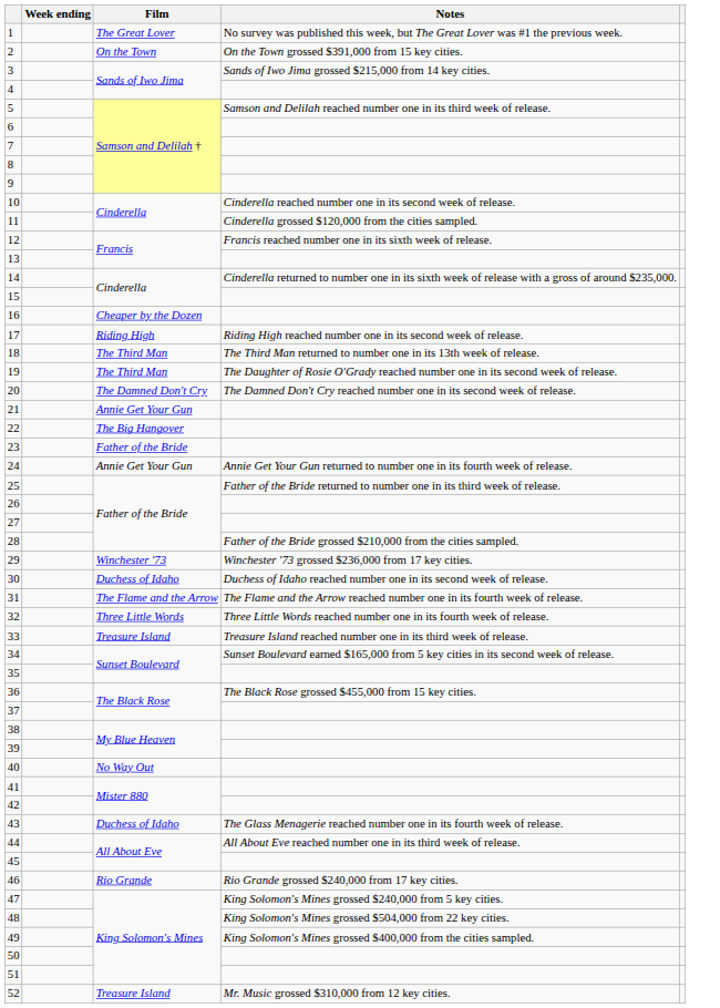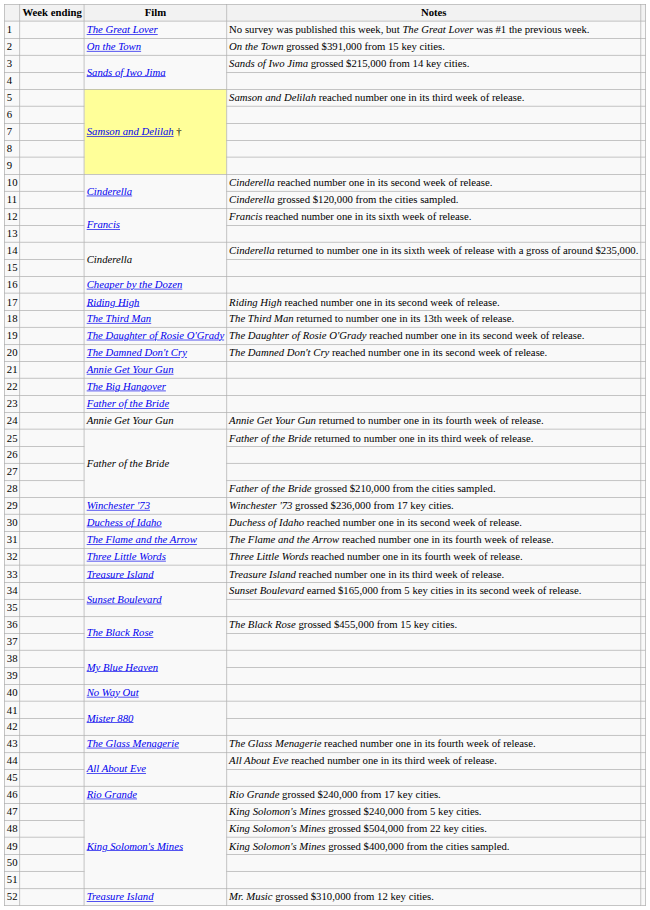19 | Film: The Third Man -> The Daughter of Rosie O'Grady
43 | Film: Duchess of Idaho -> The Glass Menagerie
